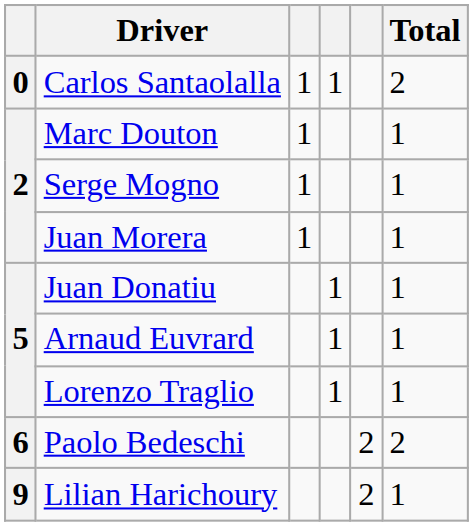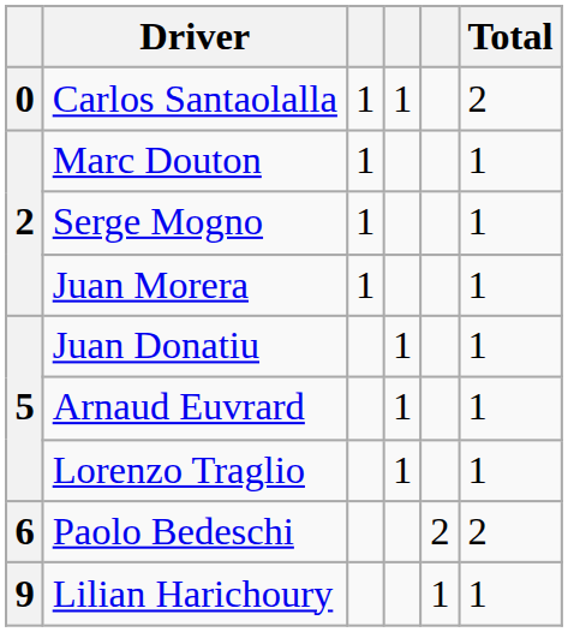Lilian Harichoury | column 5: 2 -> 1
